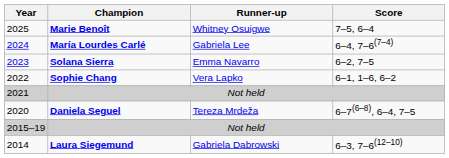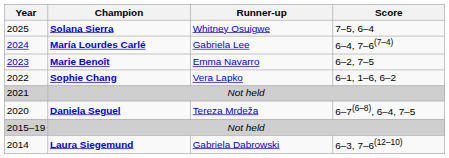2025 | Champion: Marie Benoît -> Solana Sierra
2023 | Champion: Solana Sierra -> Marie Benoît
